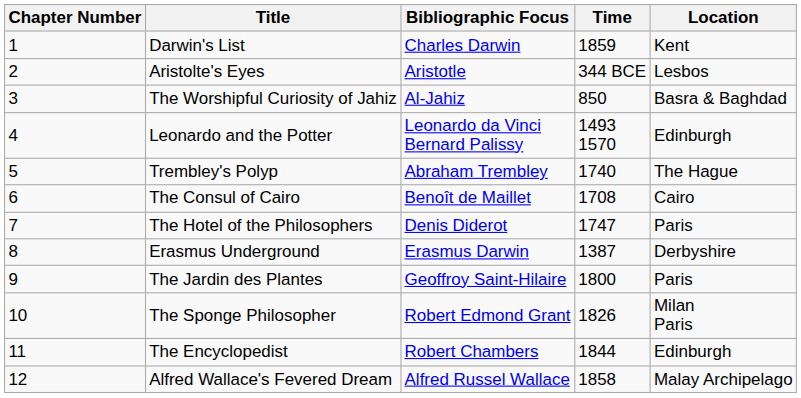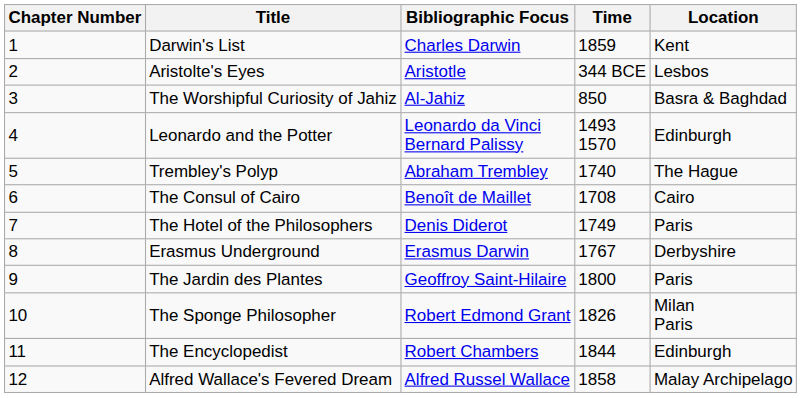The Hotel of the Philosophers | Time: 1747 -> 1749
Erasmus Underground | Time: 1387 -> 1767
